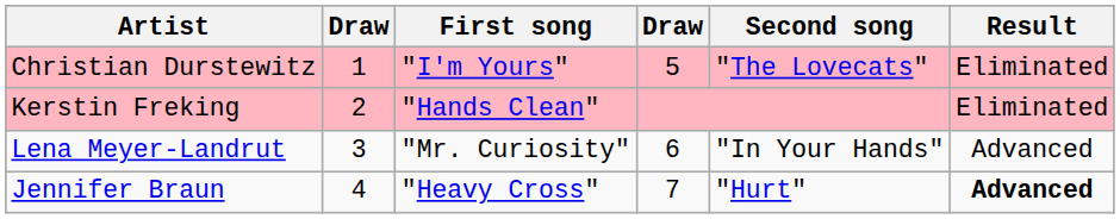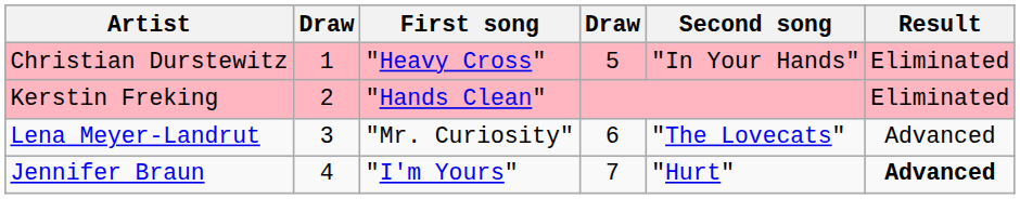Christian Durstewitz | First song: "I'm Yours" -> "Heavy Cross"
Christian Durstewitz | Second song: "The Lovecats" -> "In Your Hands"
Lena Meyer-Landrut | Second song: "In Your Hands" -> "The Lovecats"
Jennifer Braun | First song: "Heavy Cross" -> "I'm Yours"
